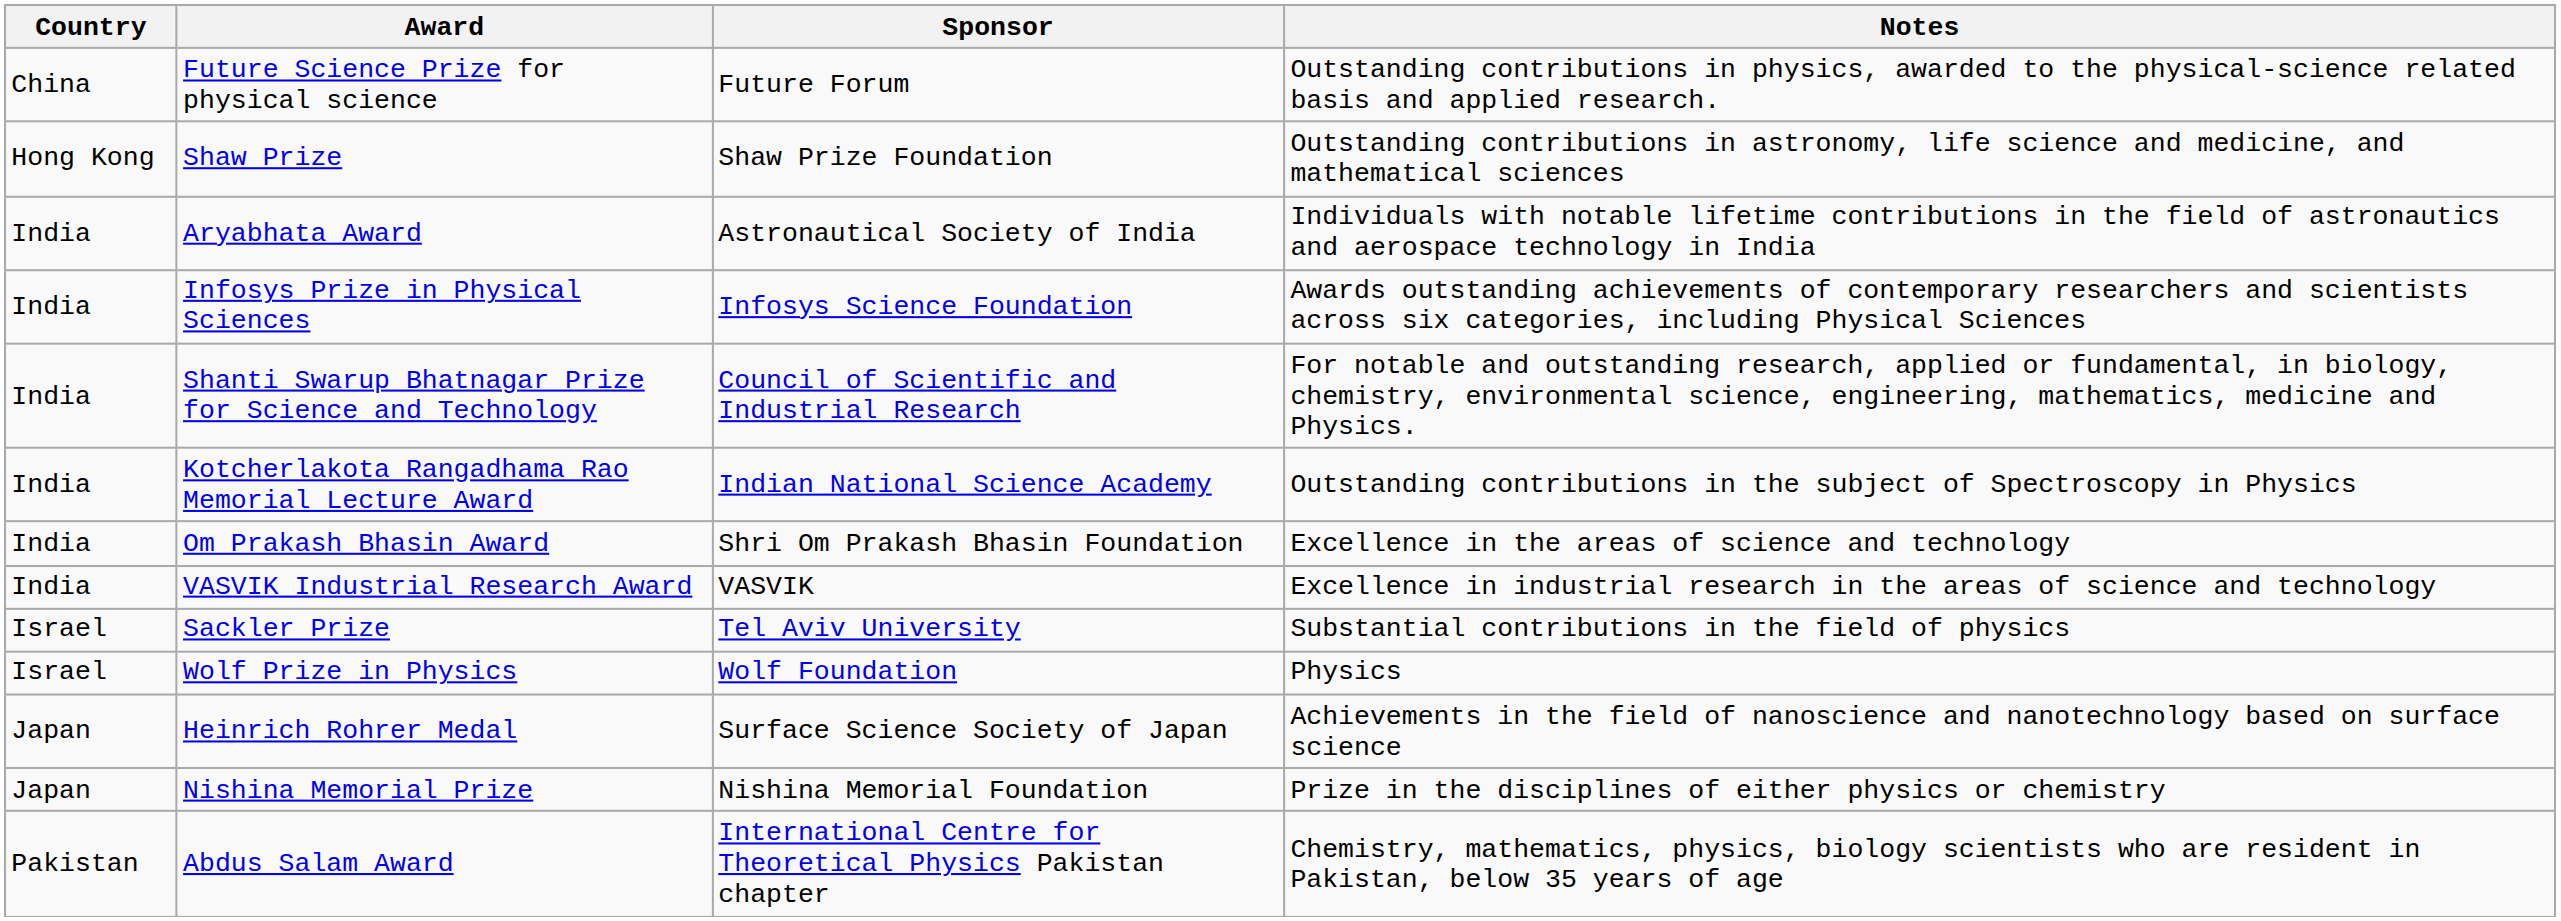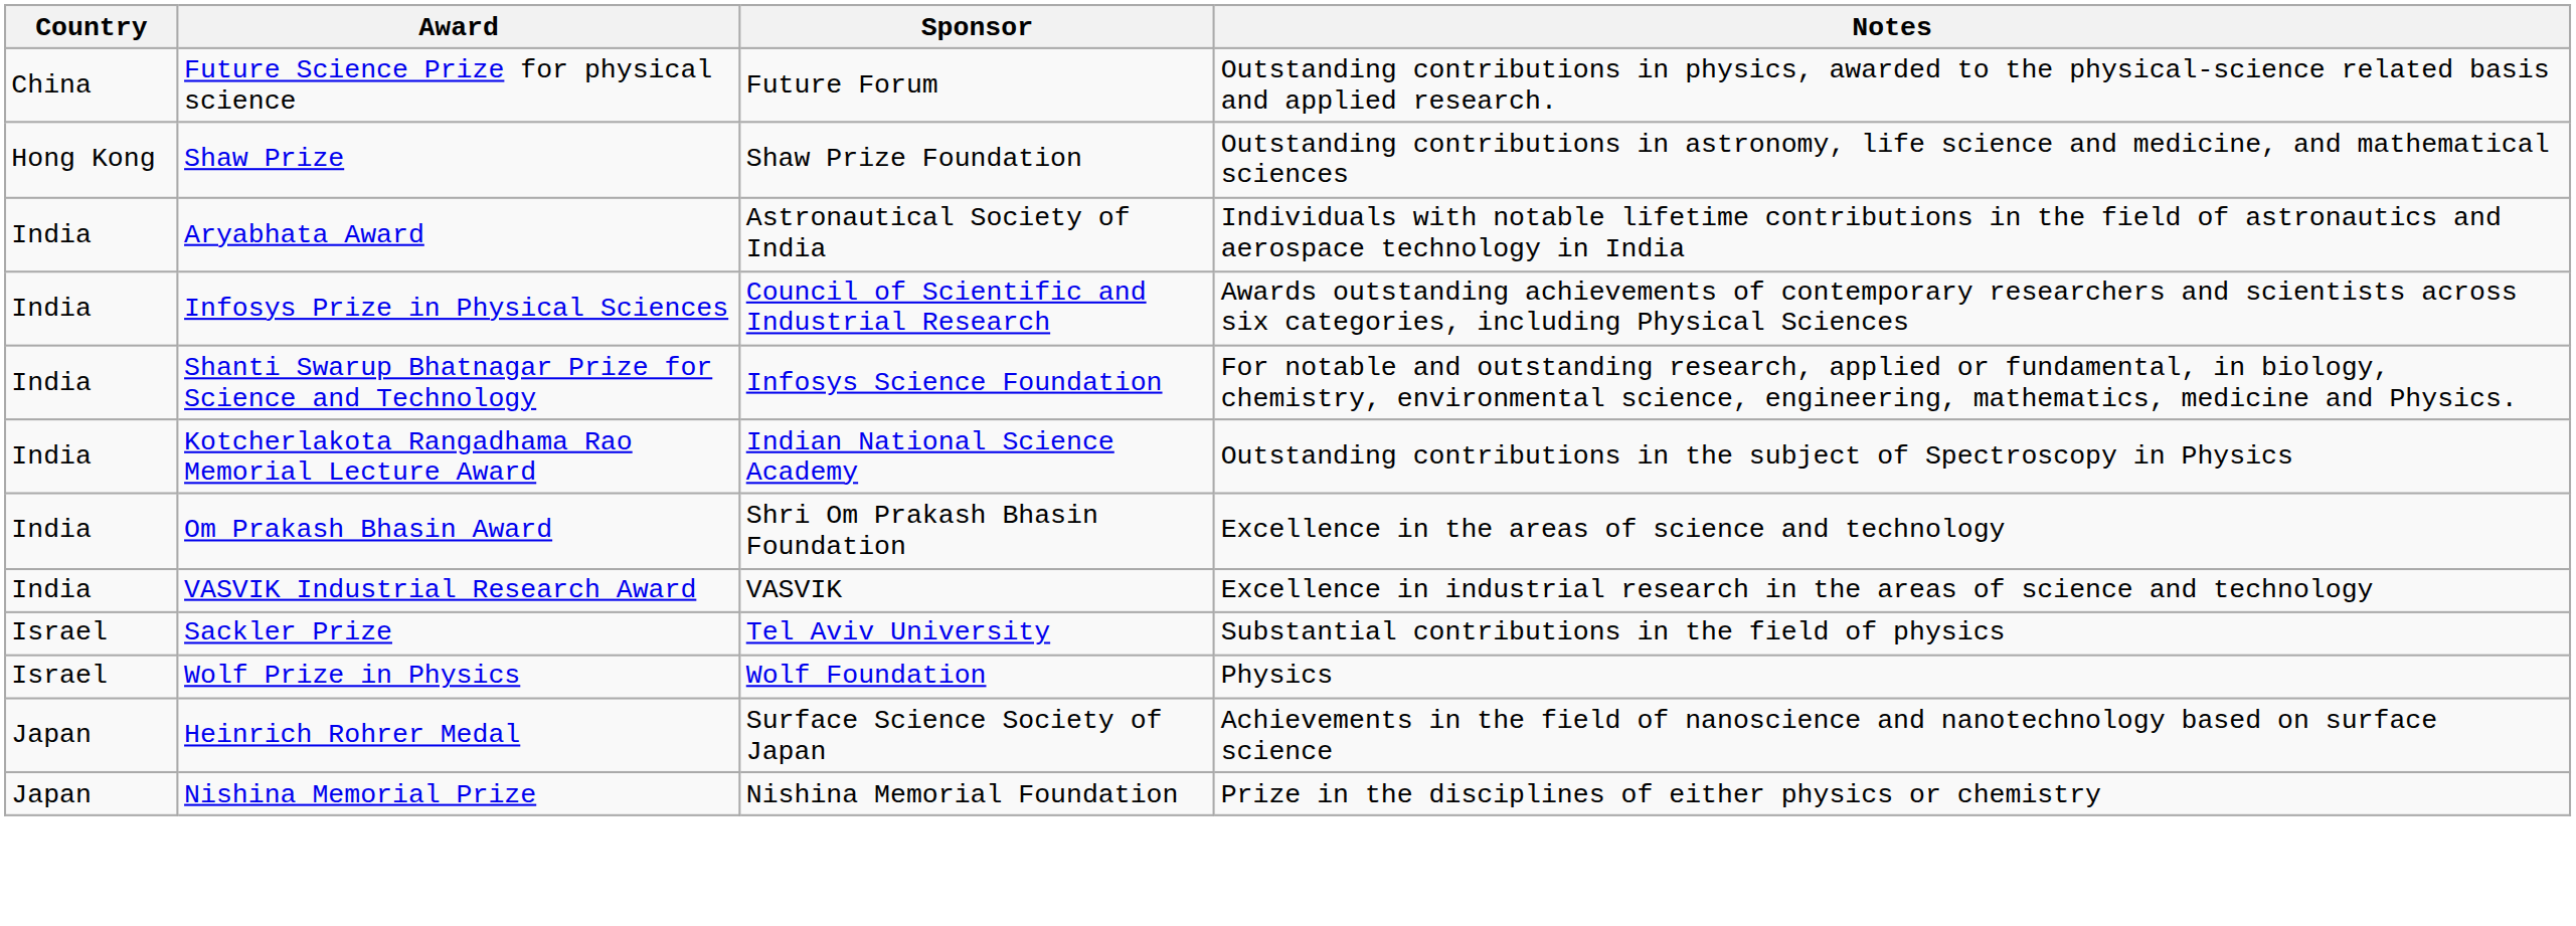Infosys Prize in Physical Sciences | Sponsor: Infosys Science Foundation -> Council of Scientific and Industrial Research
Shanti Swarup Bhatnagar Prize for Science and Technology | Sponsor: Council of Scientific and Industrial Research -> Infosys Science Foundation
- row: Pakistan | Abdus Salam Award | International Centre for Theoretical Physics Pakistan chapter | Chemistry, mathematics, physics, biology scientists who are resident in Pakistan, below 35 years of age
